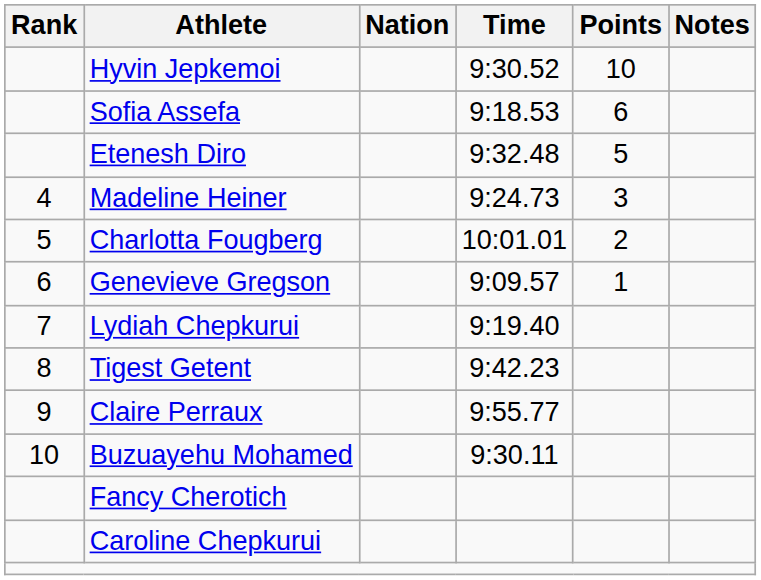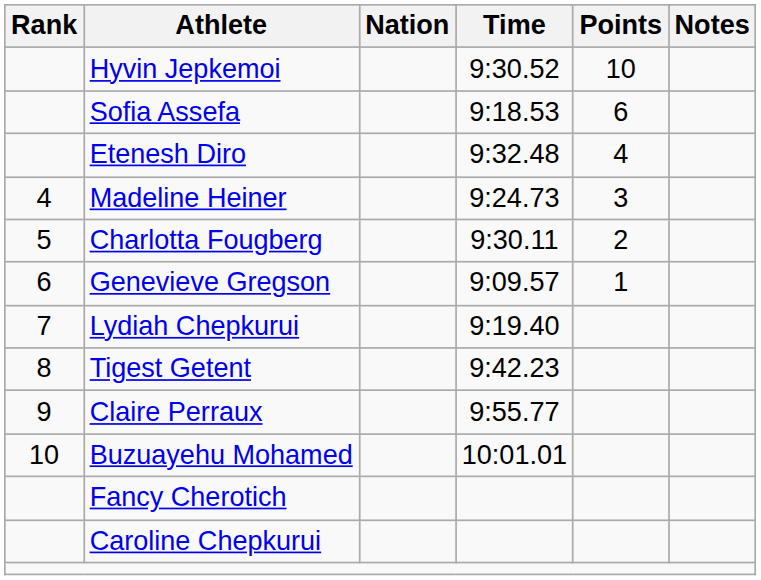Etenesh Diro | Points: 5 -> 4
Charlotta Fougberg | Time: 10:01.01 -> 9:30.11
Buzuayehu Mohamed | Time: 9:30.11 -> 10:01.01
